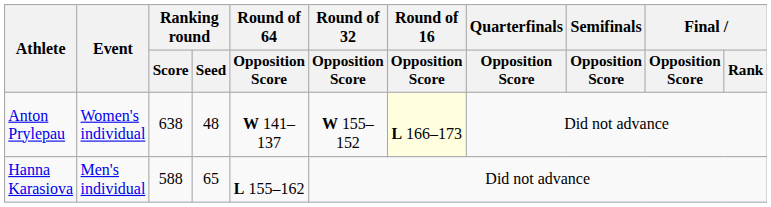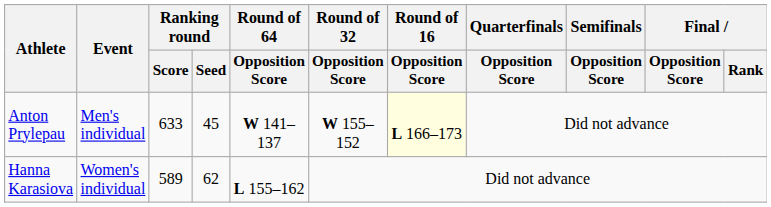Anton Prylepau | Event: Women's individual -> Men's individual
Anton Prylepau | Ranking round / Score: 638 -> 633
Anton Prylepau | Ranking round / Seed: 48 -> 45
Hanna Karasiova | Event: Men's individual -> Women's individual
Hanna Karasiova | Ranking round / Score: 588 -> 589
Hanna Karasiova | Ranking round / Seed: 65 -> 62
